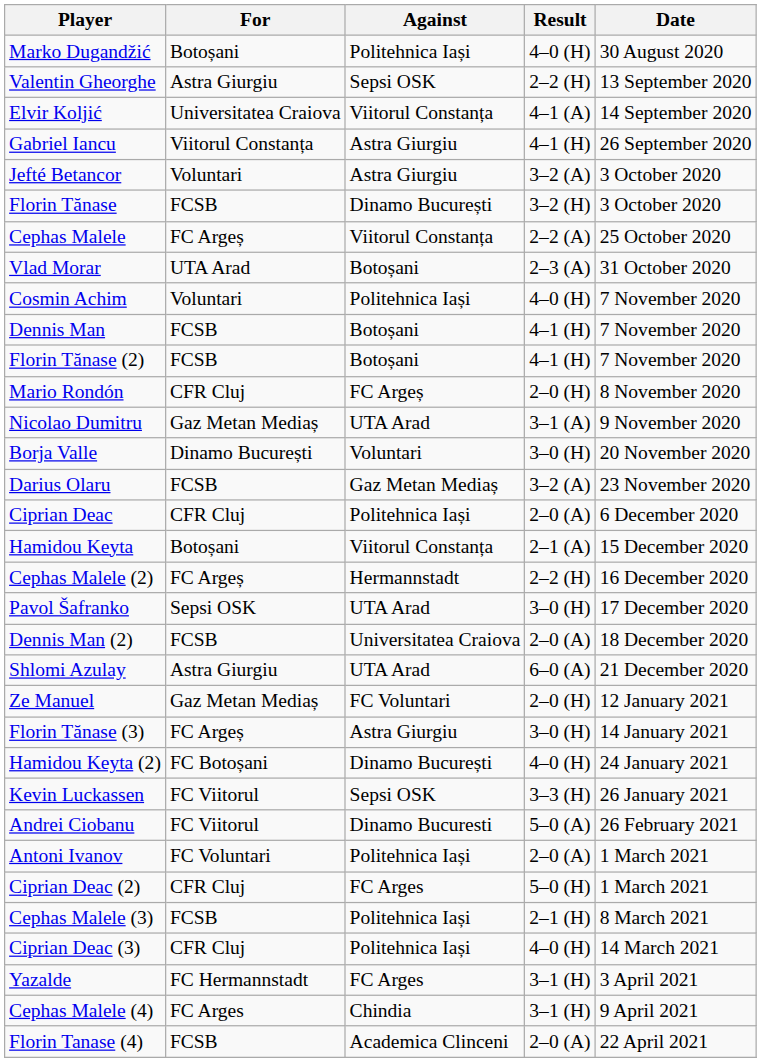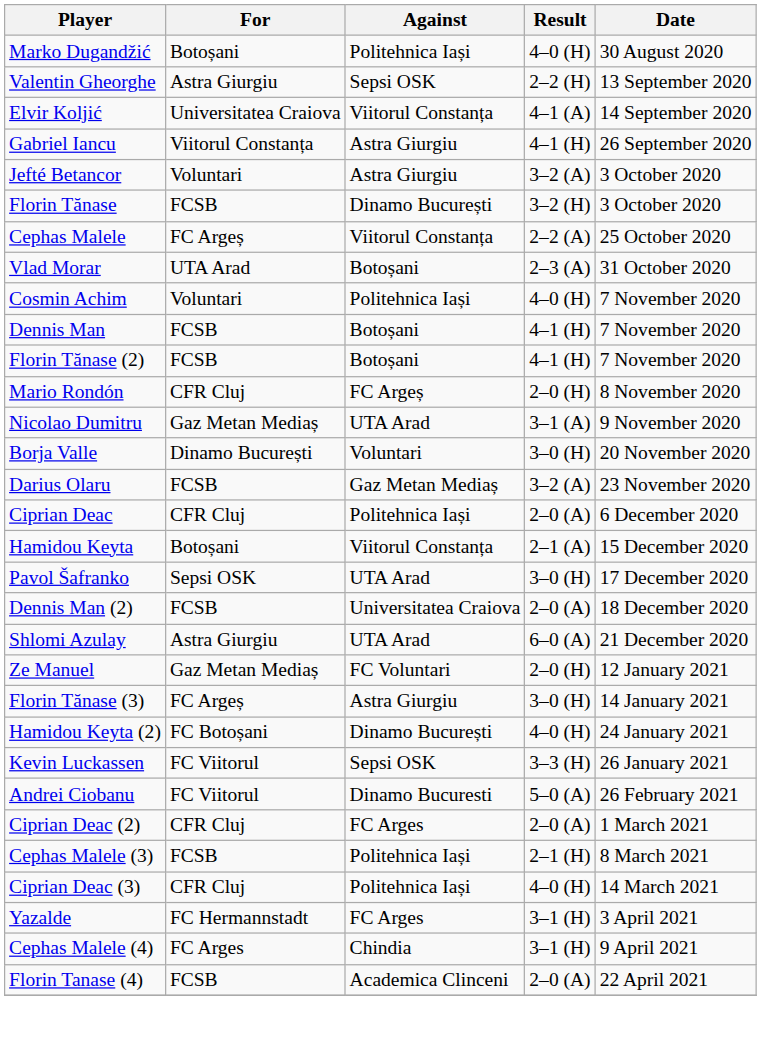- row: Cephas Malele (2) | FC Argeș | Hermannstadt | 2–2 (H) | 16 December 2020
- row: Antoni Ivanov | FC Voluntari | Politehnica Iași | 2–0 (A) | 1 March 2021
Ciprian Deac (2) | Result: 5–0 (H) -> 2–0 (A)
